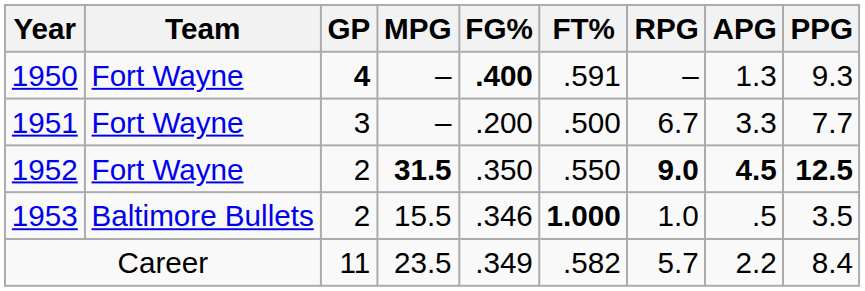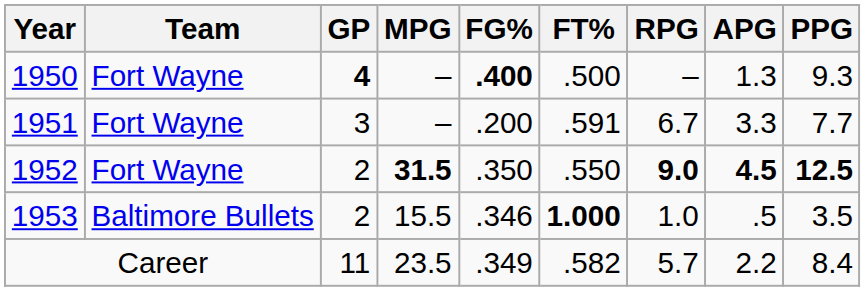1950 | FT%: .591 -> .500
1951 | FT%: .500 -> .591
